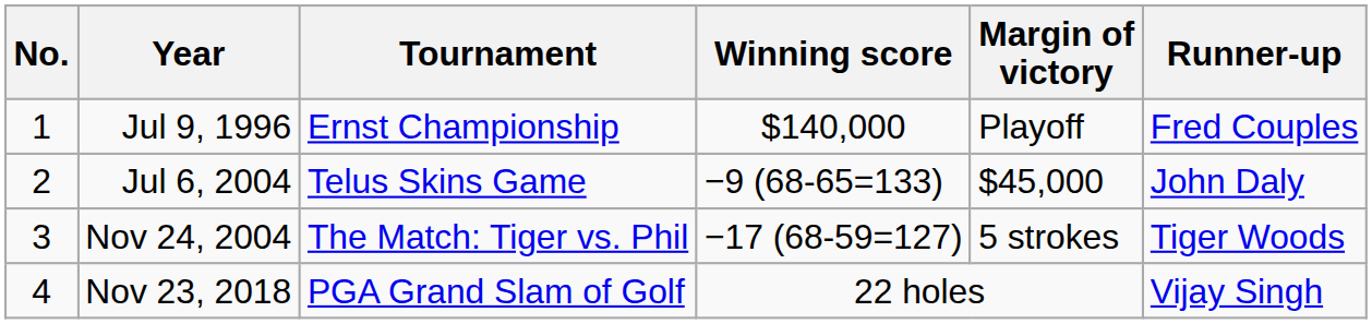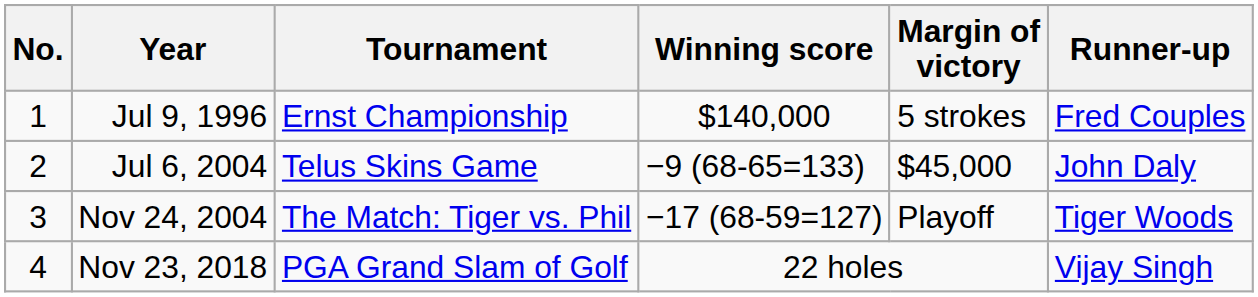Jul 9, 1996 | Margin of victory: Playoff -> 5 strokes
Nov 24, 2004 | Margin of victory: 5 strokes -> Playoff
